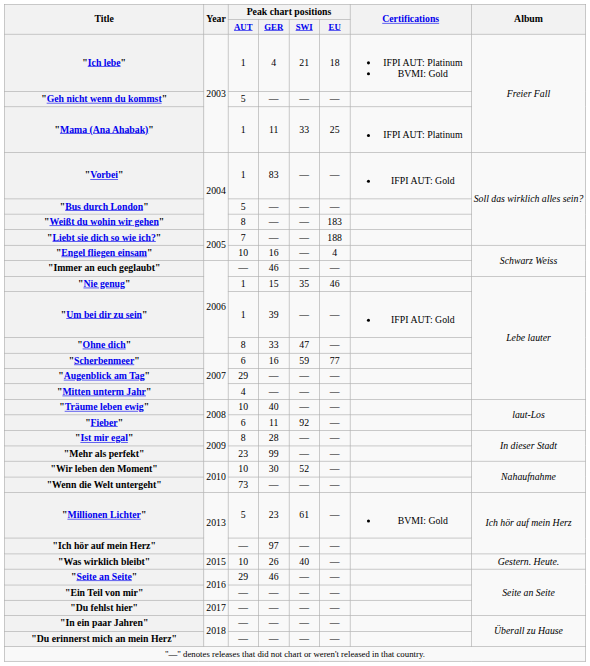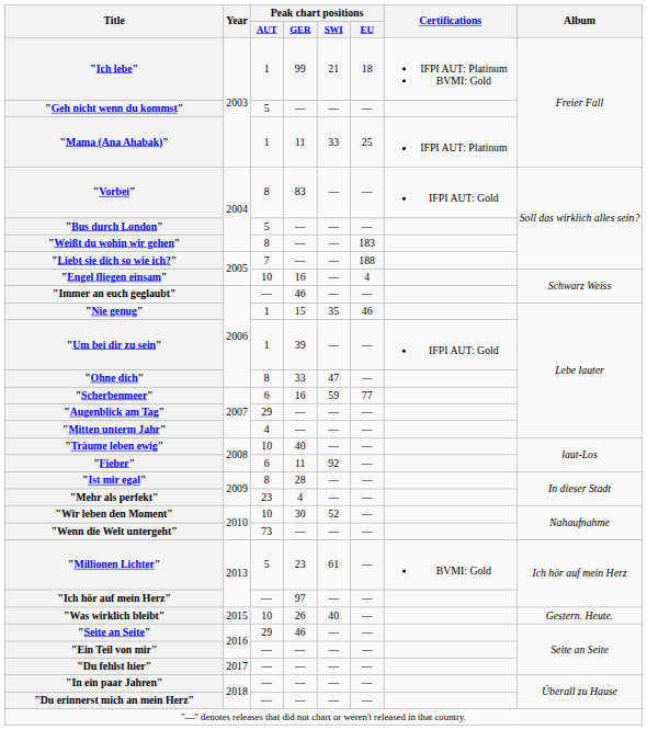"Ich lebe" | Peak chart positions / GER: 4 -> 99
"Vorbei" | Peak chart positions / AUT: 1 -> 8
"Mehr als perfekt" | Peak chart positions / GER: 99 -> 4
